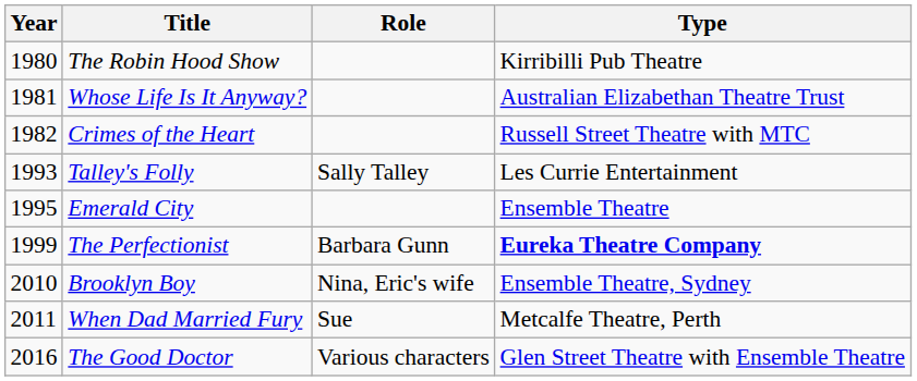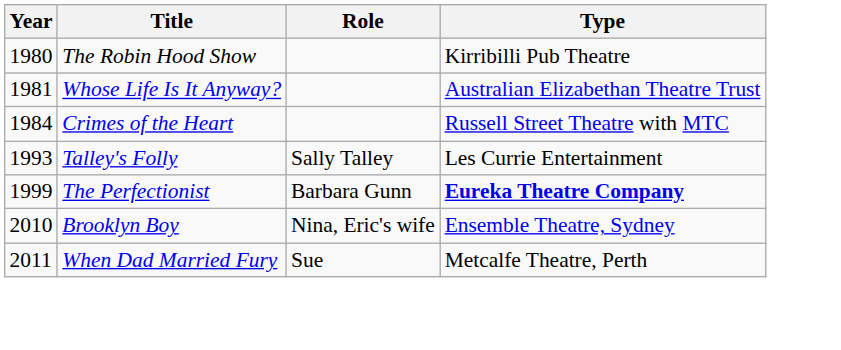Crimes of the Heart | Year: 1982 -> 1984
- row: 1995 | Emerald City | Ensemble Theatre
- row: 2016 | The Good Doctor | Various characters | Glen Street Theatre with Ensemble Theatre
